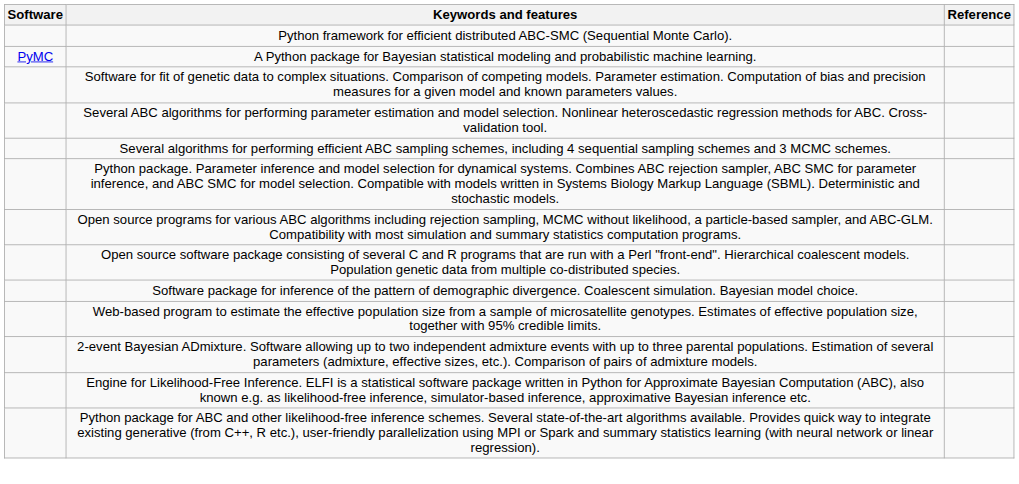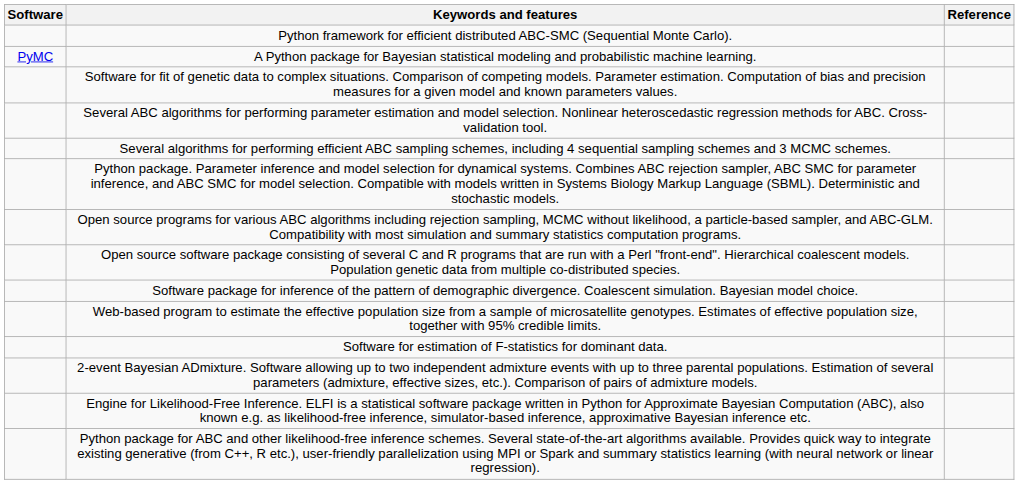+ row: Software for estimation of F-statistics for dominant data.
